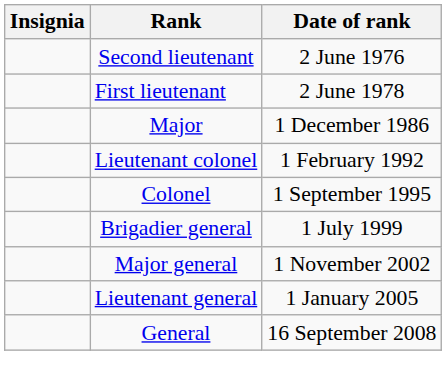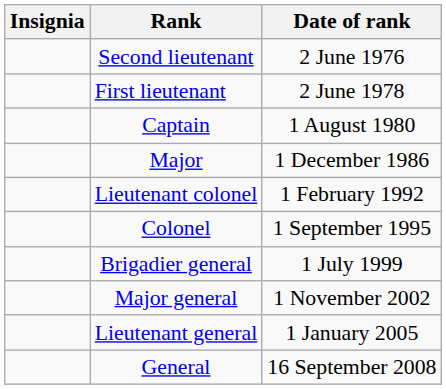+ row: Captain | 1 August 1980
